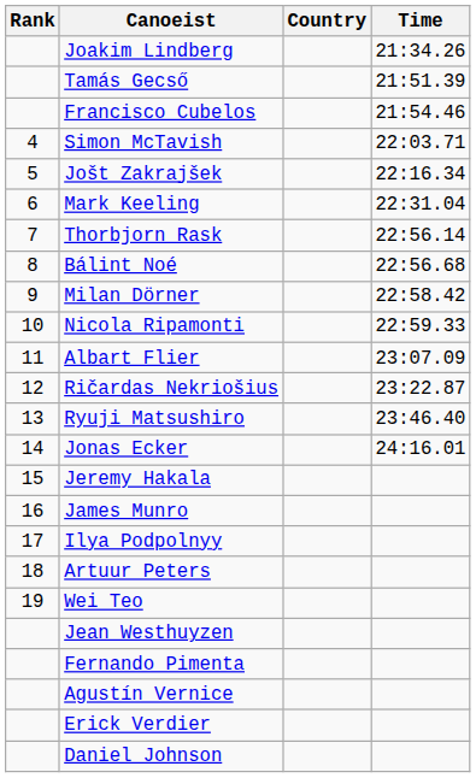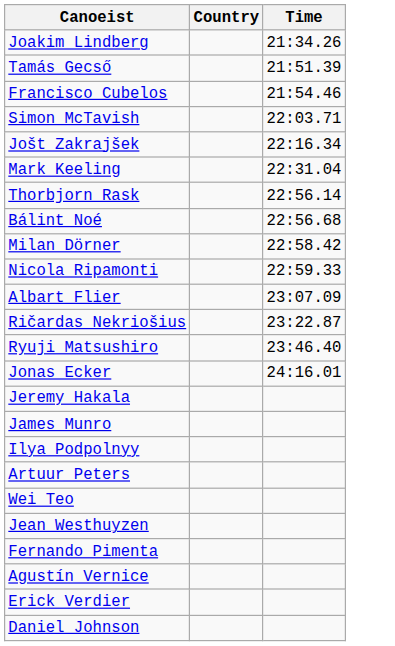- column: Rank | 4 | 5 | 6 | 7 | 8 | 9 | 10 | 11 | 12 | 13 | 14 | 15 | 16 | 17 | 18 | 19
